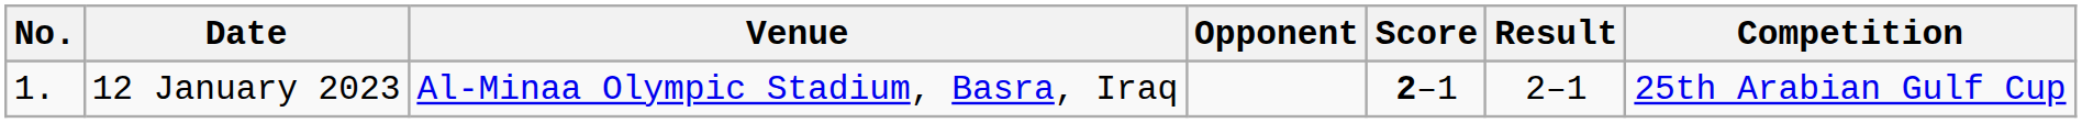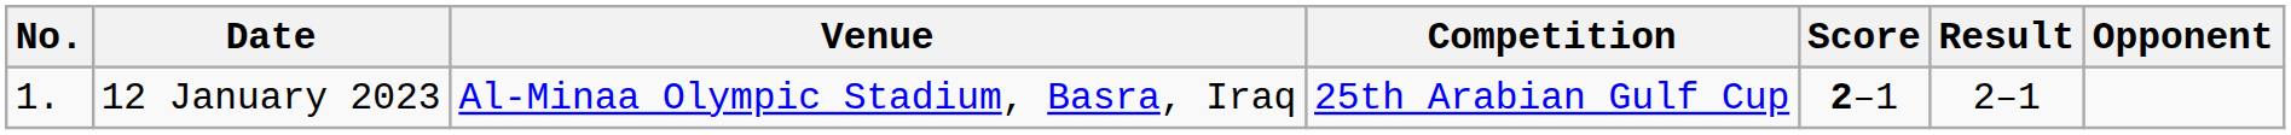columns swapped: Opponent <-> Competition
